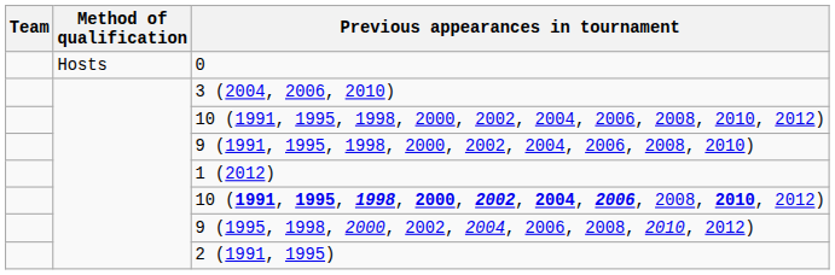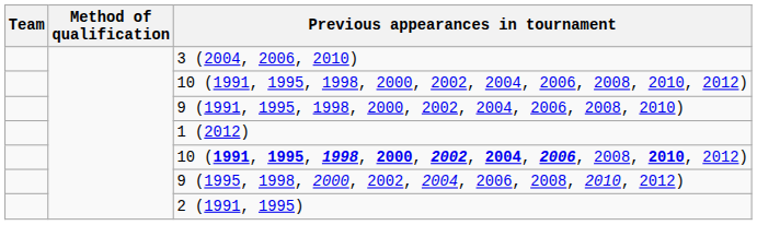- row: Hosts | 0
